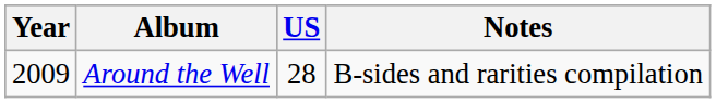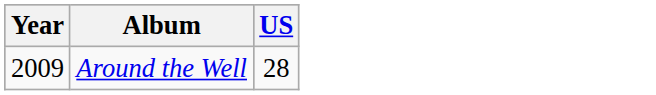- column: Notes | B-sides and rarities compilation
